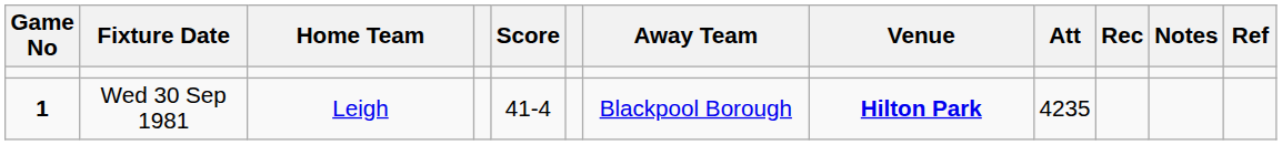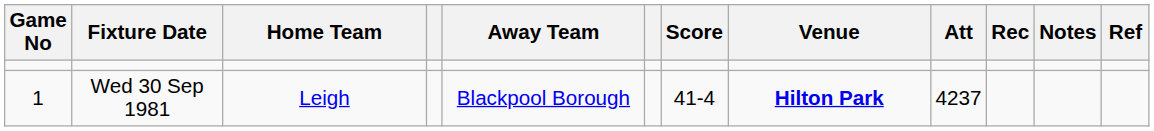columns swapped: Score <-> Away Team
Wed 30 Sep 1981 | Game No: bold -> normal
Wed 30 Sep 1981 | Att: 4235 -> 4237
